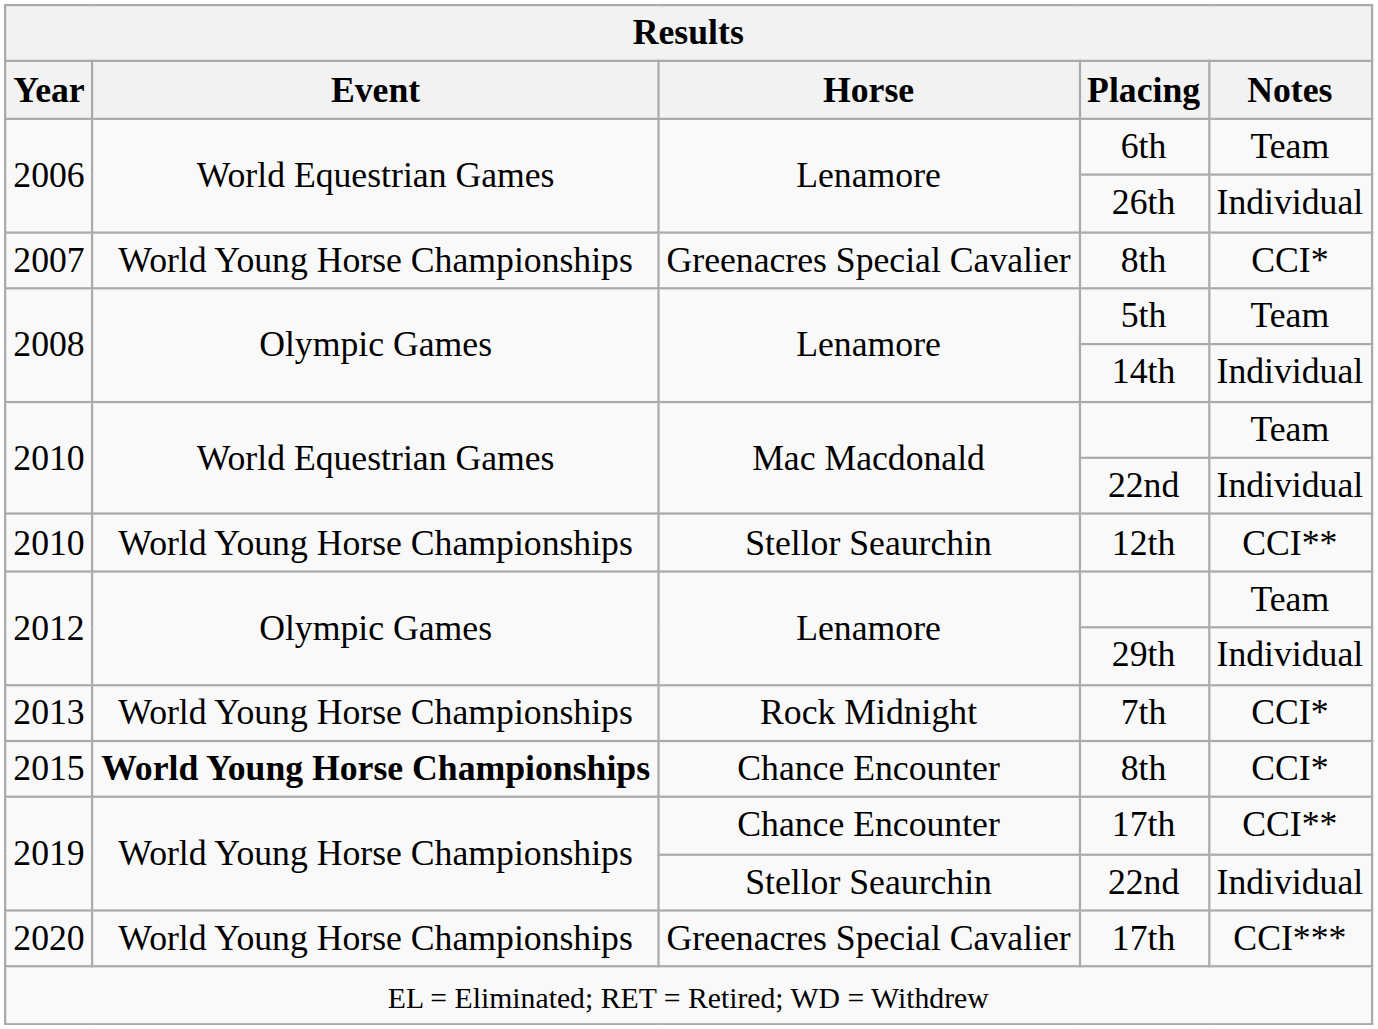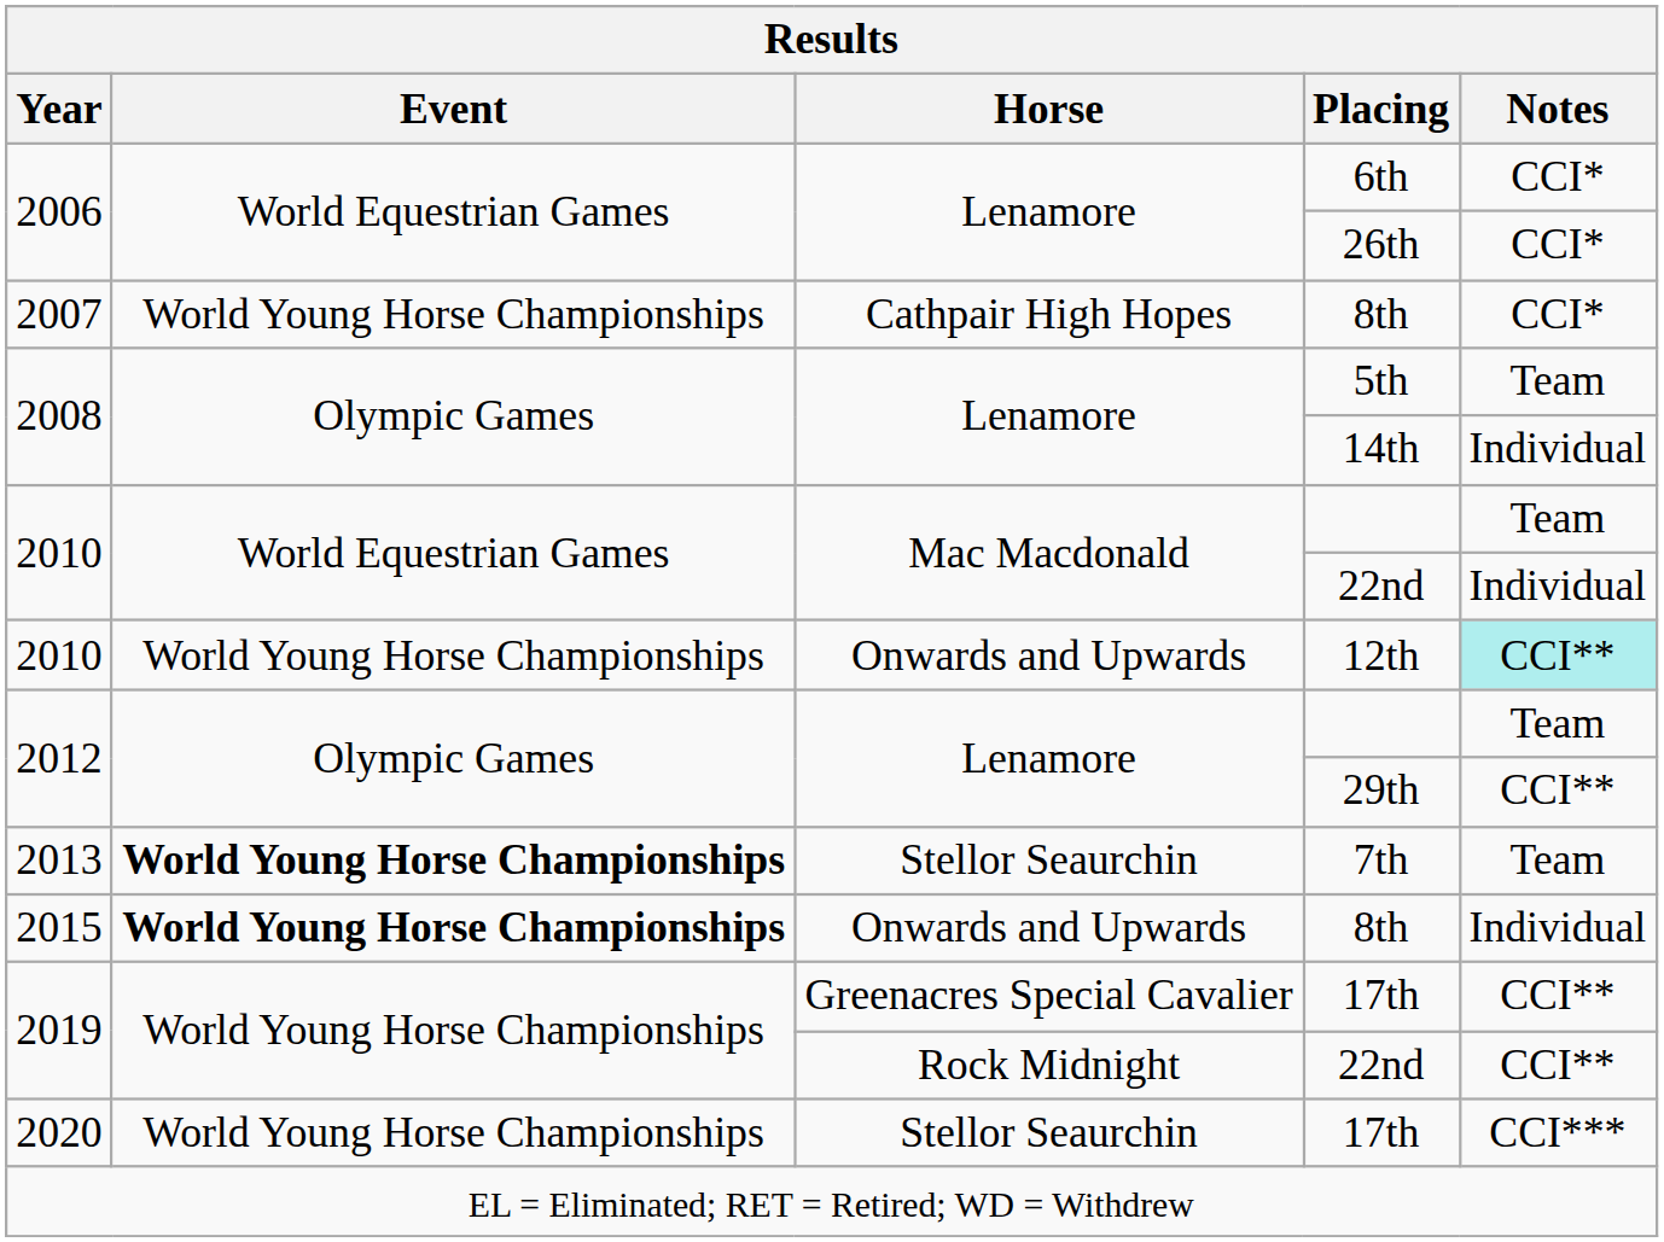6th | Notes: Team -> CCI*
26th | Notes: Individual -> CCI*
2007 / 8th | Horse: Greenacres Special Cavalier -> Cathpair High Hopes
12th | Horse: Stellor Seaurchin -> Onwards and Upwards
12th | Notes: no background -> paleturquoise background
29th | Notes: Individual -> CCI**
7th | Event: normal -> bold
7th | Horse: Rock Midnight -> Stellor Seaurchin
7th | Notes: CCI* -> Team
2015 / 8th | Horse: Chance Encounter -> Onwards and Upwards
2015 / 8th | Notes: CCI* -> Individual
2019 / 17th | Horse: Chance Encounter -> Greenacres Special Cavalier
2019 / 22nd | Horse: Stellor Seaurchin -> Rock Midnight
2019 / 22nd | Notes: Individual -> CCI**
2020 / 17th | Horse: Greenacres Special Cavalier -> Stellor Seaurchin
